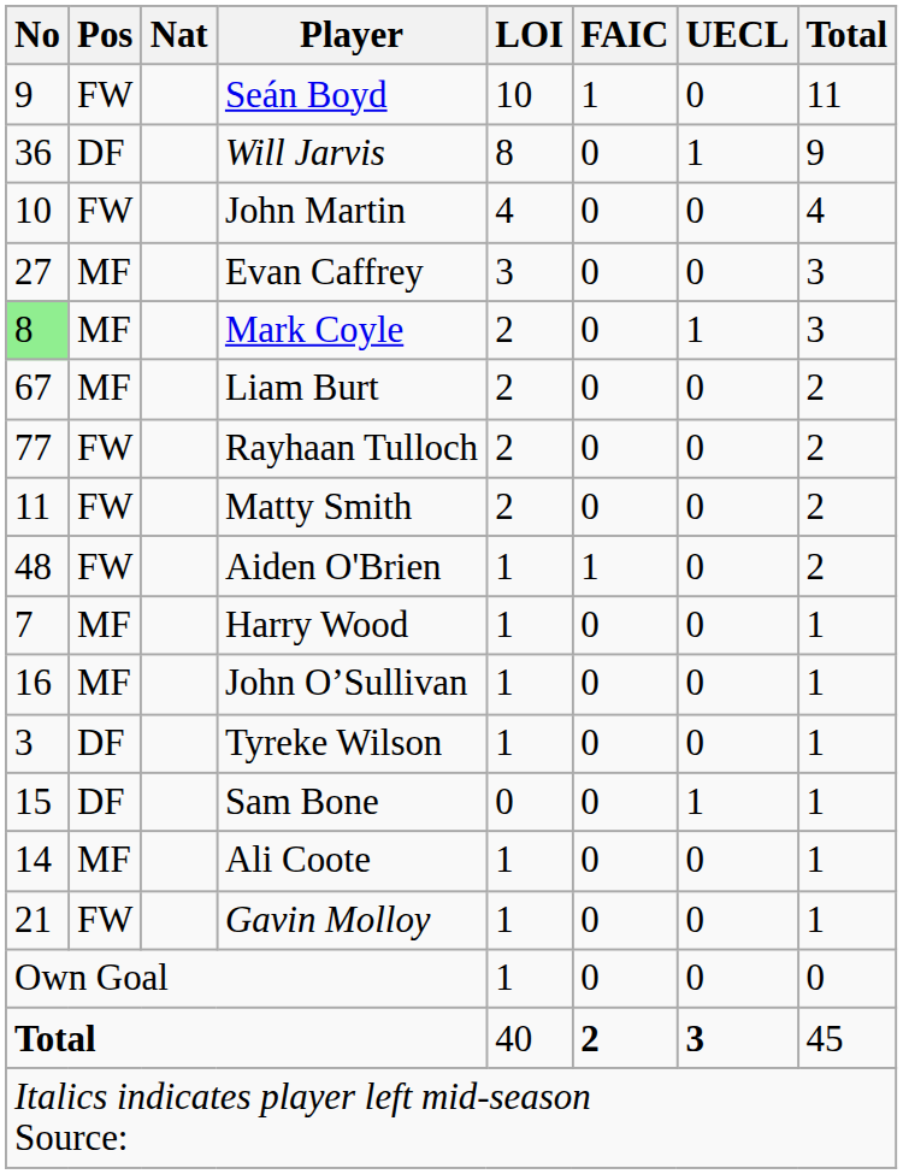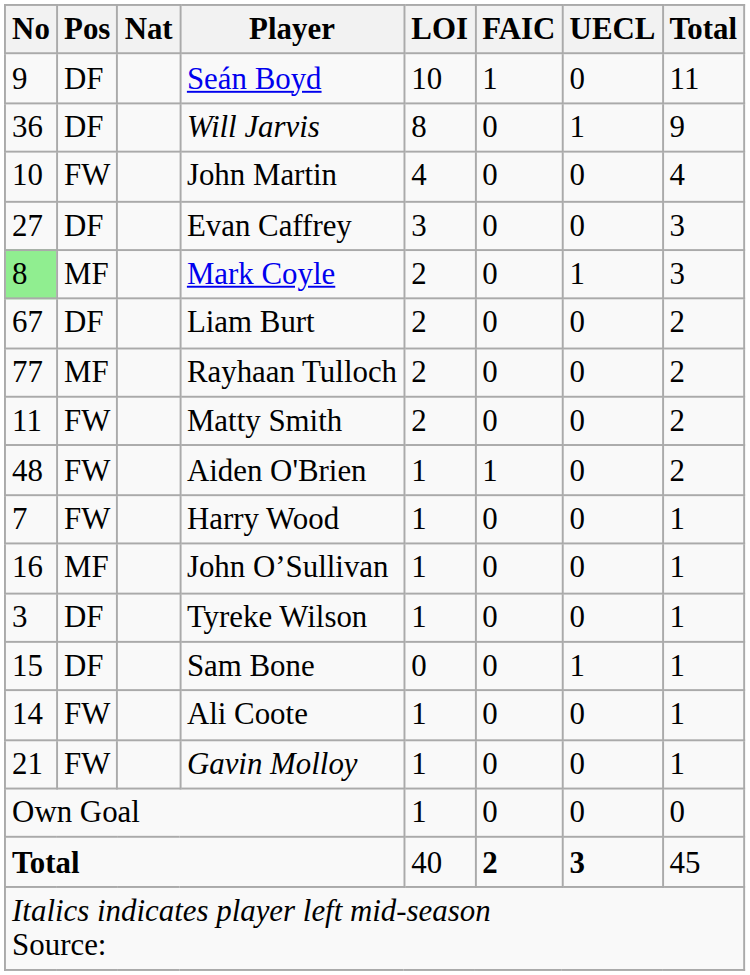Seán Boyd | Pos: FW -> DF
Evan Caffrey | Pos: MF -> DF
Liam Burt | Pos: MF -> DF
Rayhaan Tulloch | Pos: FW -> MF
Harry Wood | Pos: MF -> FW
Ali Coote | Pos: MF -> FW
